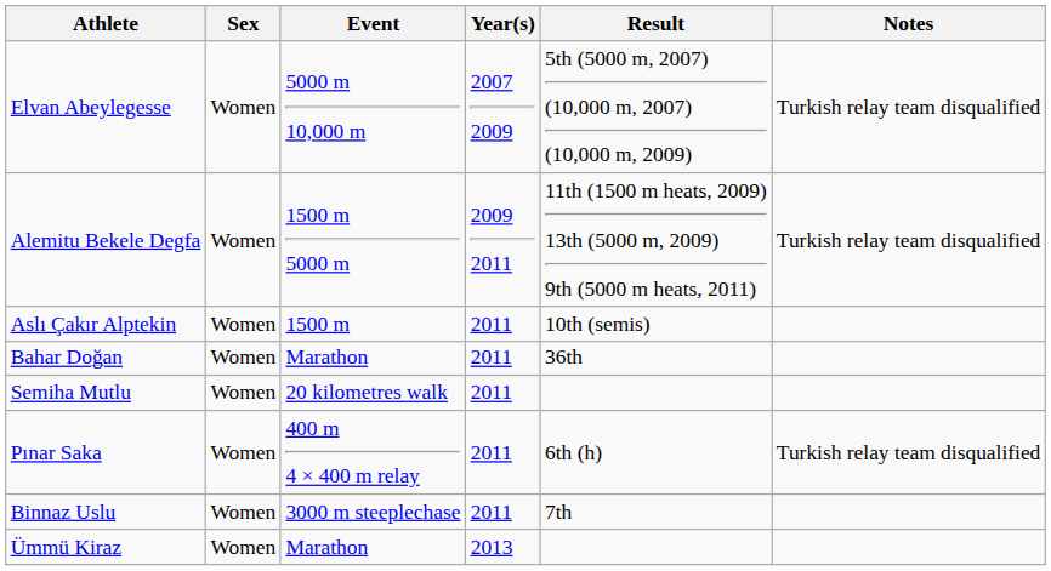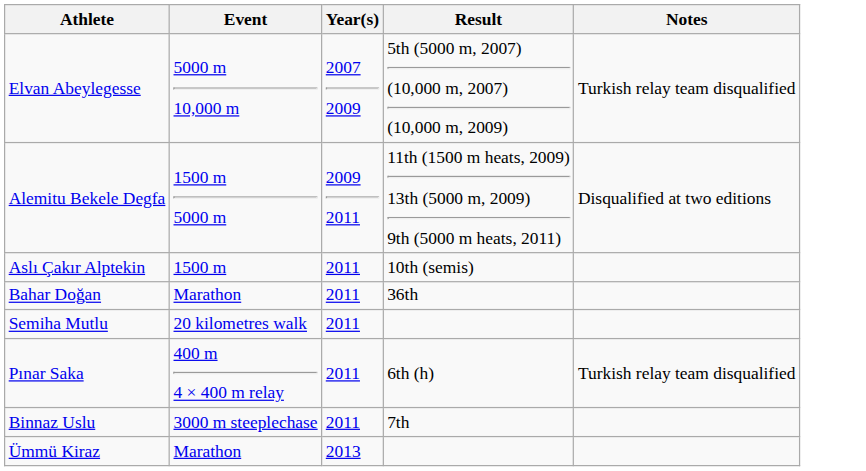- column: Sex | Women | Women | Women | Women | Women | Women | Women | Women
Alemitu Bekele Degfa | Notes: Turkish relay team disqualified -> Disqualified at two editions
